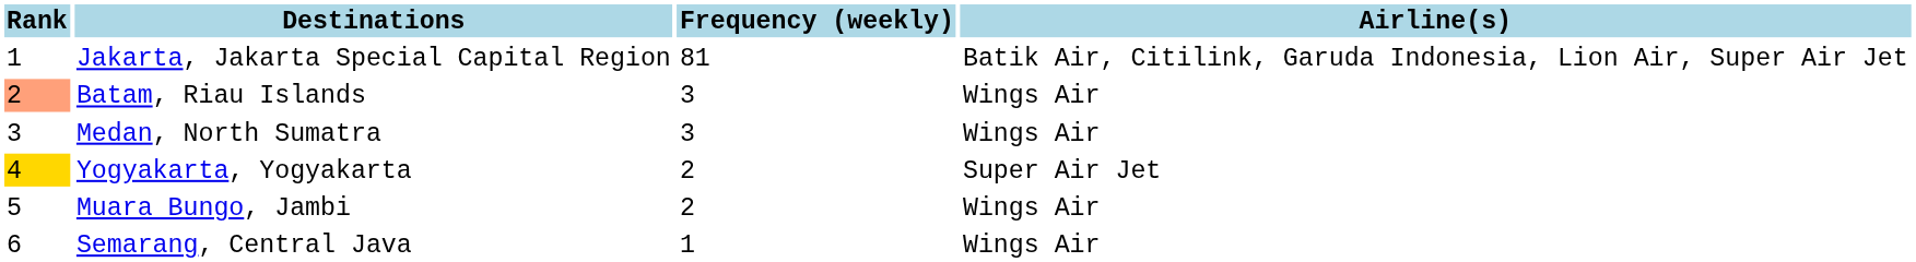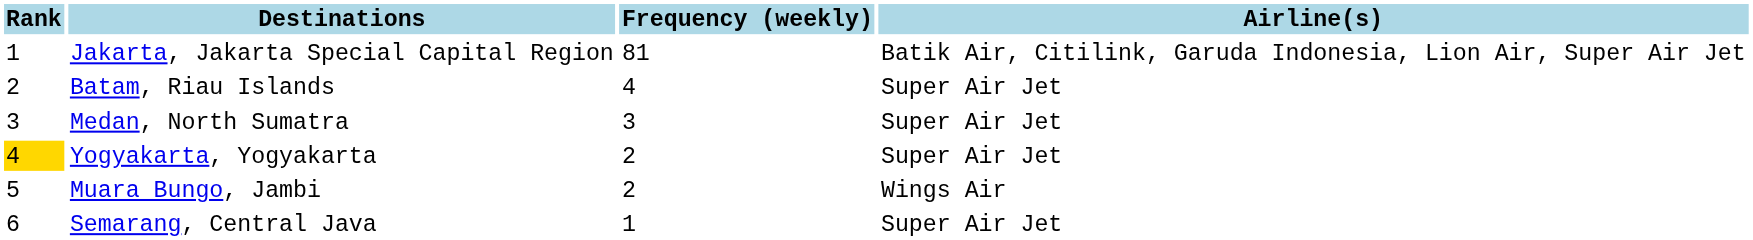Batam, Riau Islands | Rank: lightsalmon background -> no background
Batam, Riau Islands | Frequency (weekly): 3 -> 4
Batam, Riau Islands | Airline(s): Wings Air -> Super Air Jet
Medan, North Sumatra | Airline(s): Wings Air -> Super Air Jet
Semarang, Central Java | Airline(s): Wings Air -> Super Air Jet
